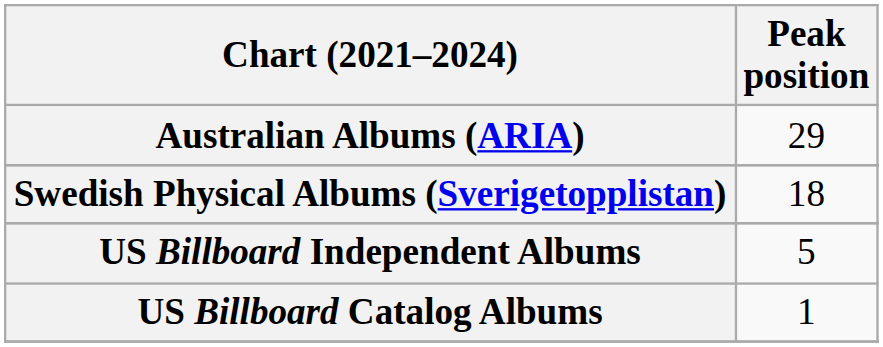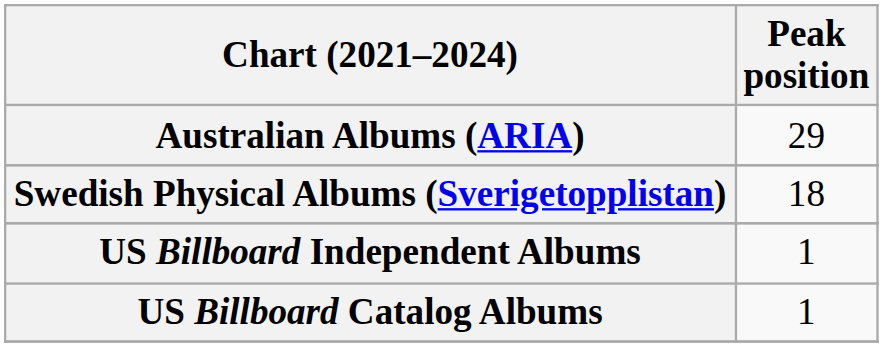US Billboard Independent Albums | Peak position: 5 -> 1
